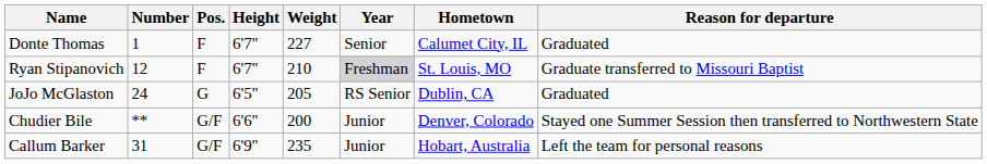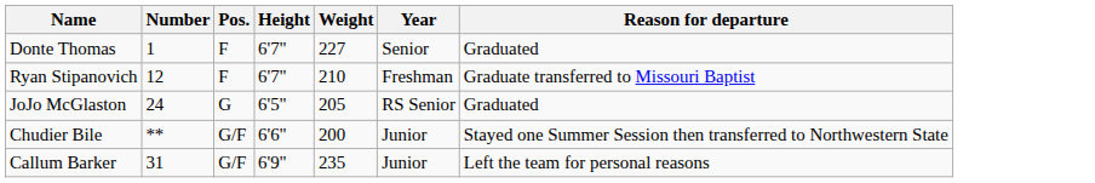- column: Hometown | Calumet City, IL | St. Louis, MO | Dublin, CA | Denver, Colorado | Hobart, Australia
Ryan Stipanovich | Year: lightgrey background -> no background
